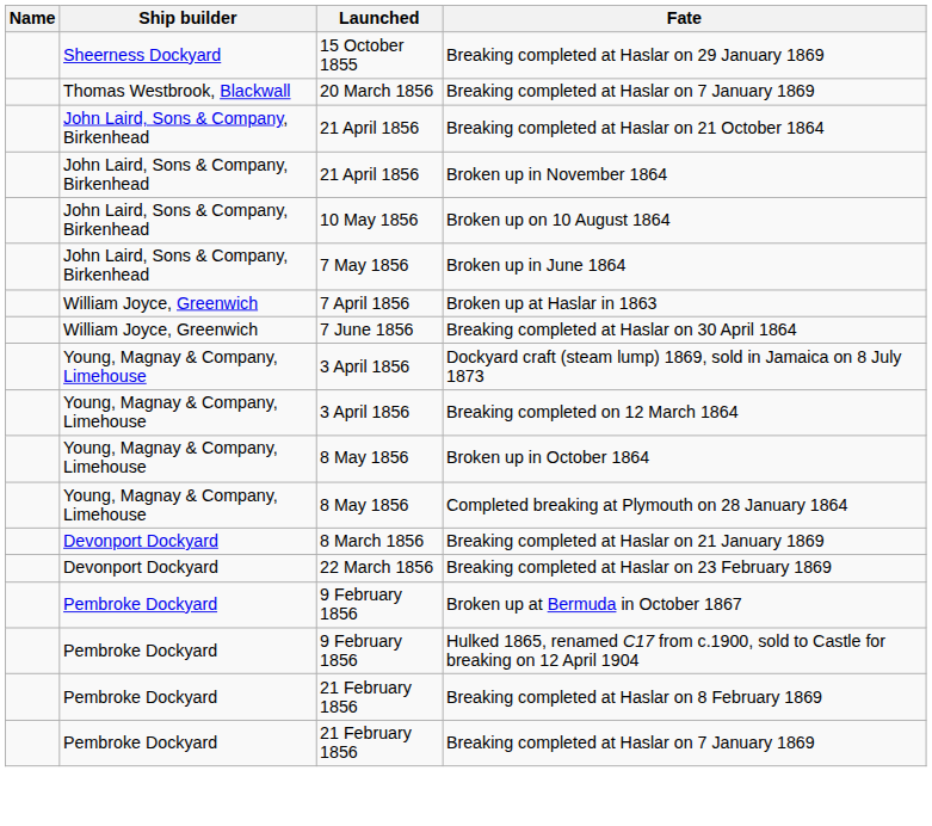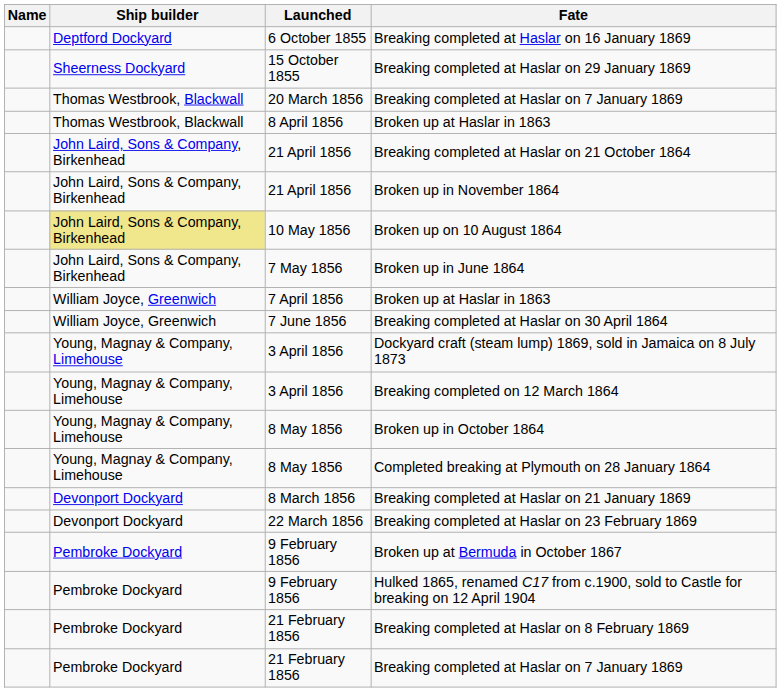+ row: Deptford Dockyard | 6 October 1855 | Breaking completed at Haslar on 16 January 1869
+ row: Thomas Westbrook, Blackwall | 8 April 1856 | Broken up at Haslar in 1863
Broken up on 10 August 1864 | Ship builder: no background -> khaki background
